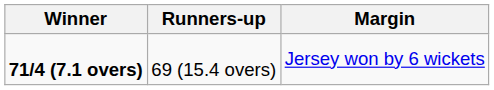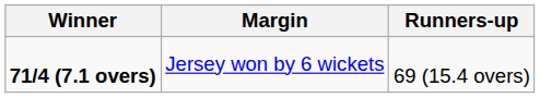columns swapped: Margin <-> Runners-up
